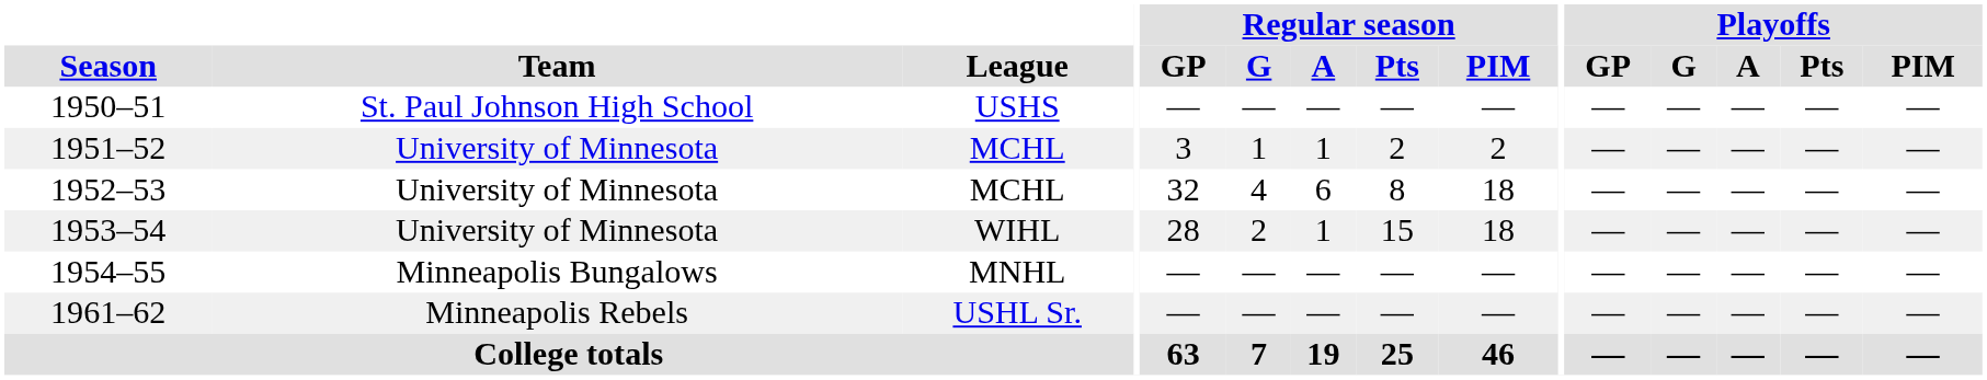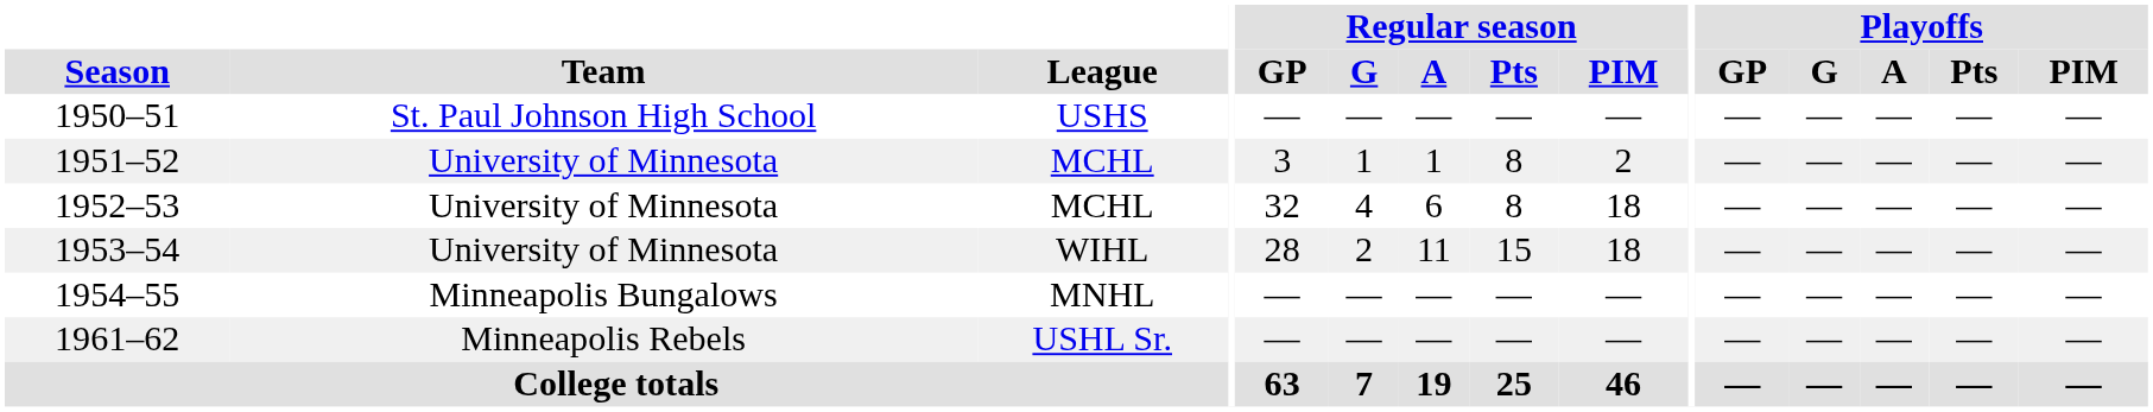1951–52 | Regular season / Pts: 2 -> 8
1953–54 | Regular season / A: 1 -> 11
